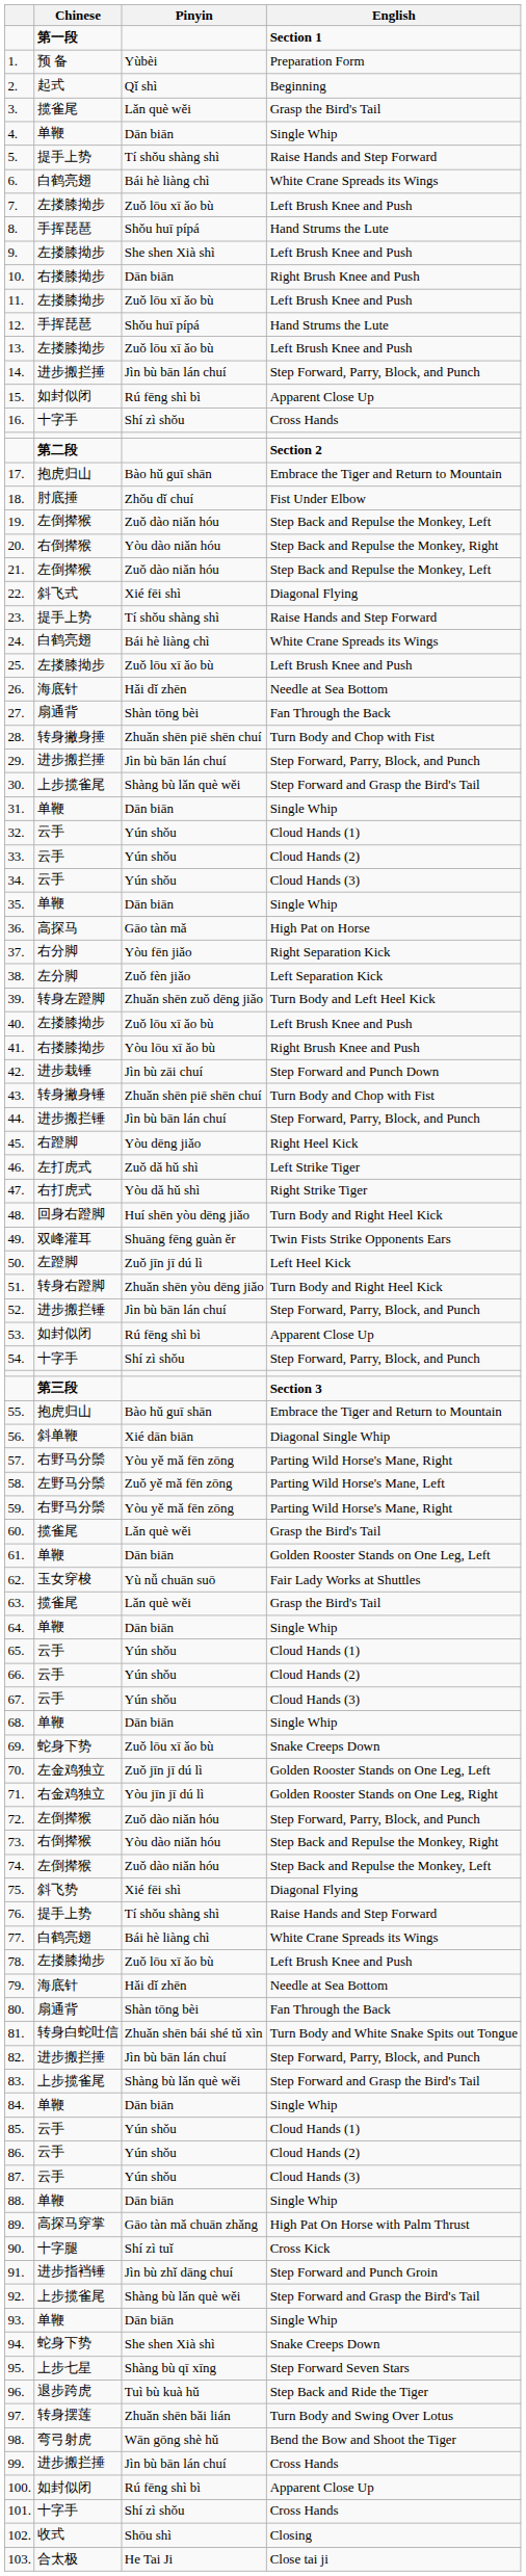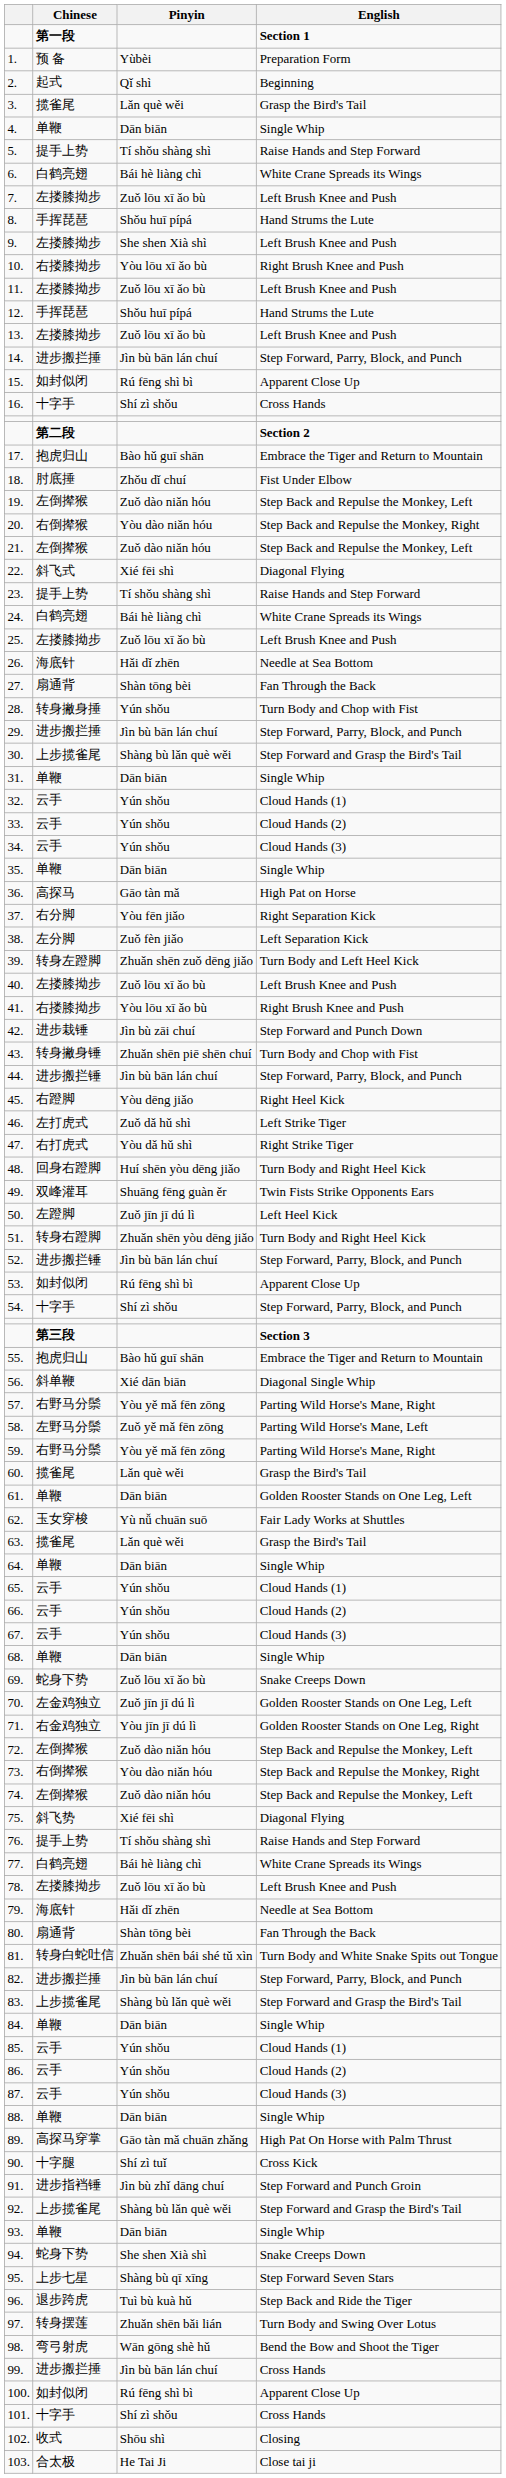10. | Pinyin: Dān biān -> Yòu lōu xī ǎo bù
28. | Pinyin: Zhuǎn shēn piē shēn chuí -> Yún shǒu
72. | English: Step Forward, Parry, Block, and Punch -> Step Back and Repulse the Monkey, Left
